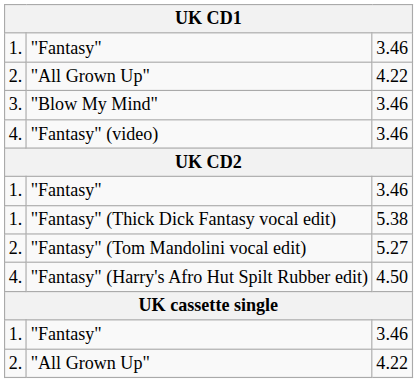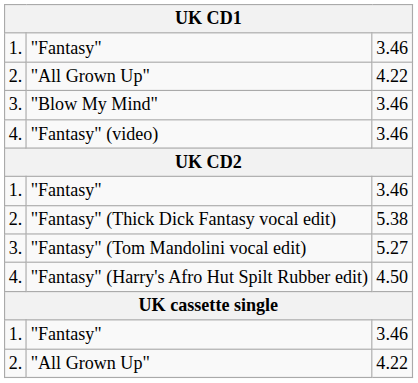"Fantasy" (Thick Dick Fantasy vocal edit) | column 1: 1. -> 2.
"Fantasy" (Tom Mandolini vocal edit) | column 1: 2. -> 3.
